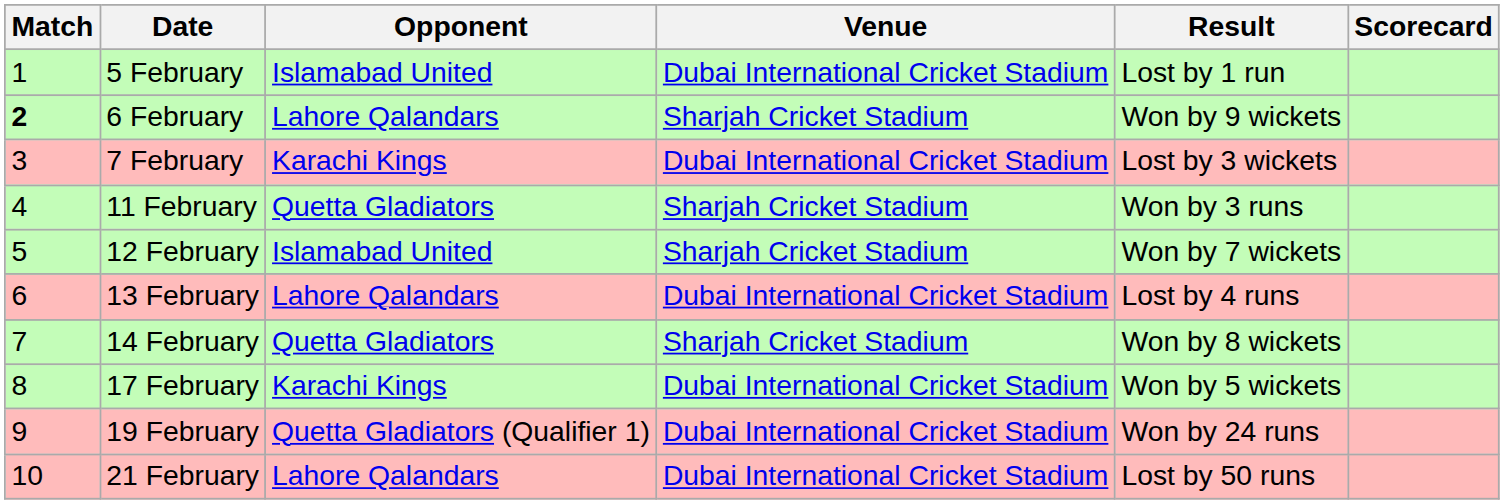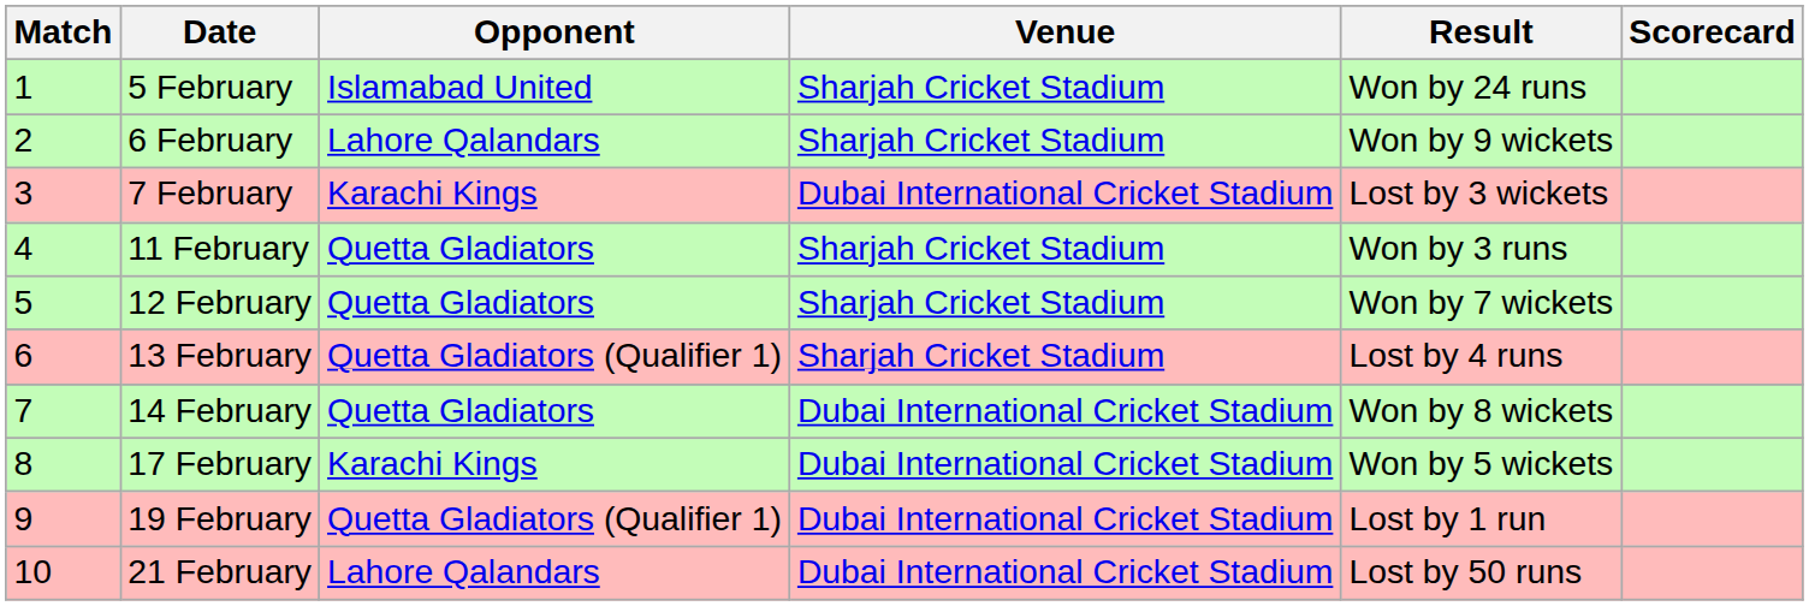5 February | Venue: Dubai International Cricket Stadium -> Sharjah Cricket Stadium
5 February | Result: Lost by 1 run -> Won by 24 runs
6 February | Match: bold -> normal
12 February | Opponent: Islamabad United -> Quetta Gladiators
13 February | Opponent: Lahore Qalandars -> Quetta Gladiators (Qualifier 1)
13 February | Venue: Dubai International Cricket Stadium -> Sharjah Cricket Stadium
14 February | Venue: Sharjah Cricket Stadium -> Dubai International Cricket Stadium
19 February | Result: Won by 24 runs -> Lost by 1 run
